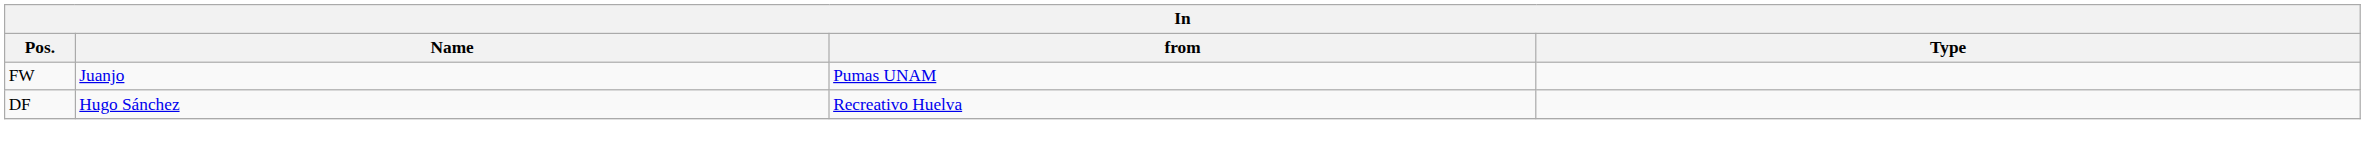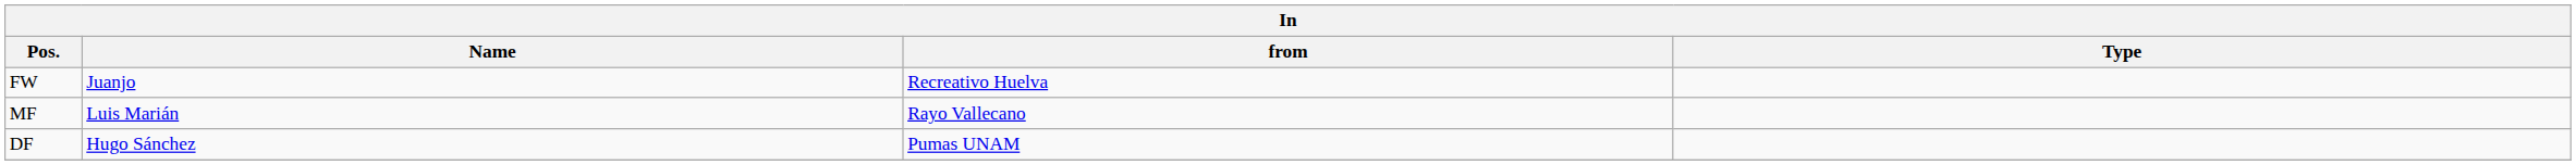FW | from: Pumas UNAM -> Recreativo Huelva
+ row: MF | Luis Marián | Rayo Vallecano
DF | from: Recreativo Huelva -> Pumas UNAM
